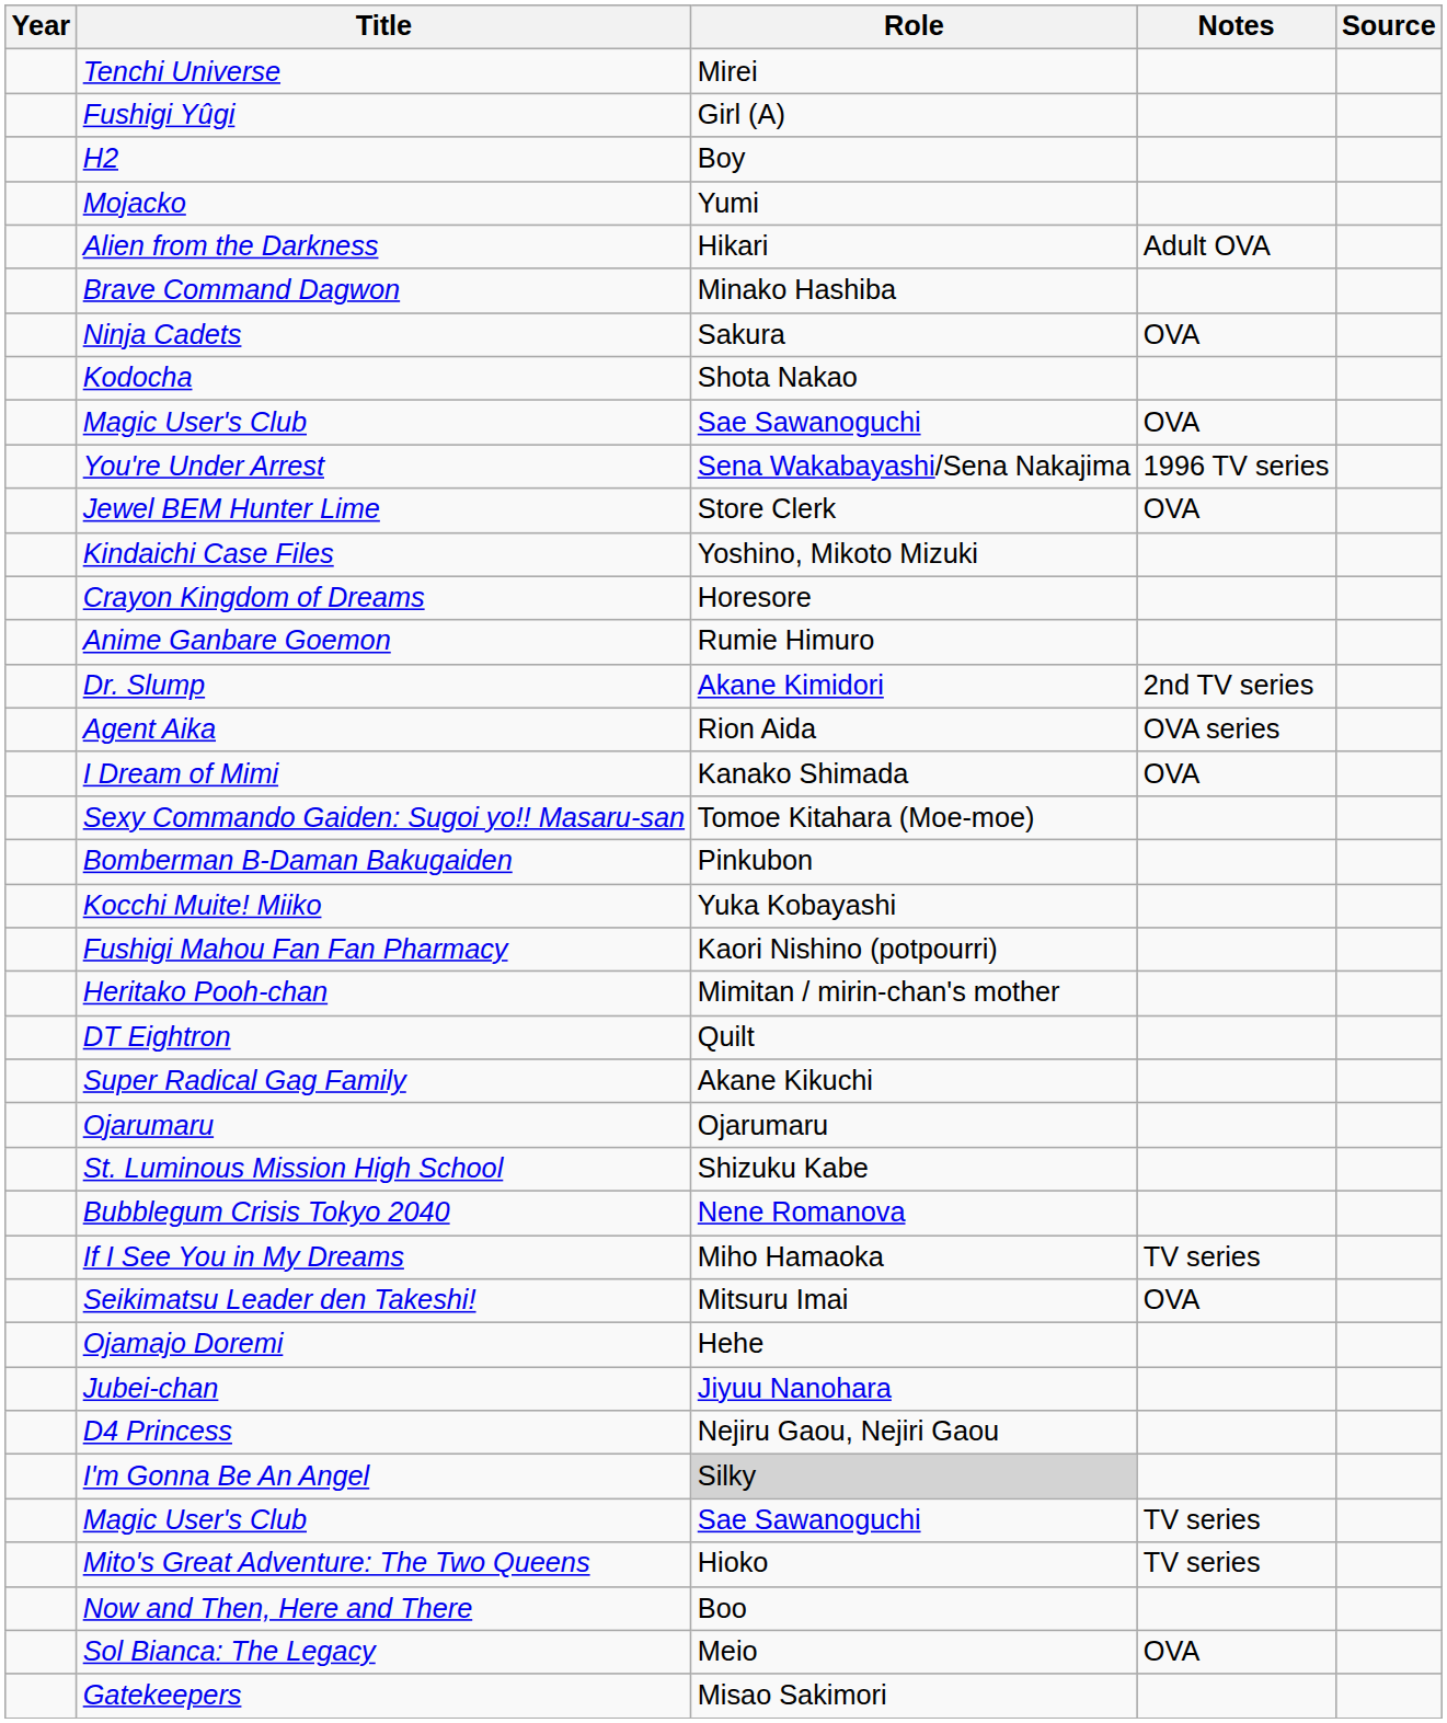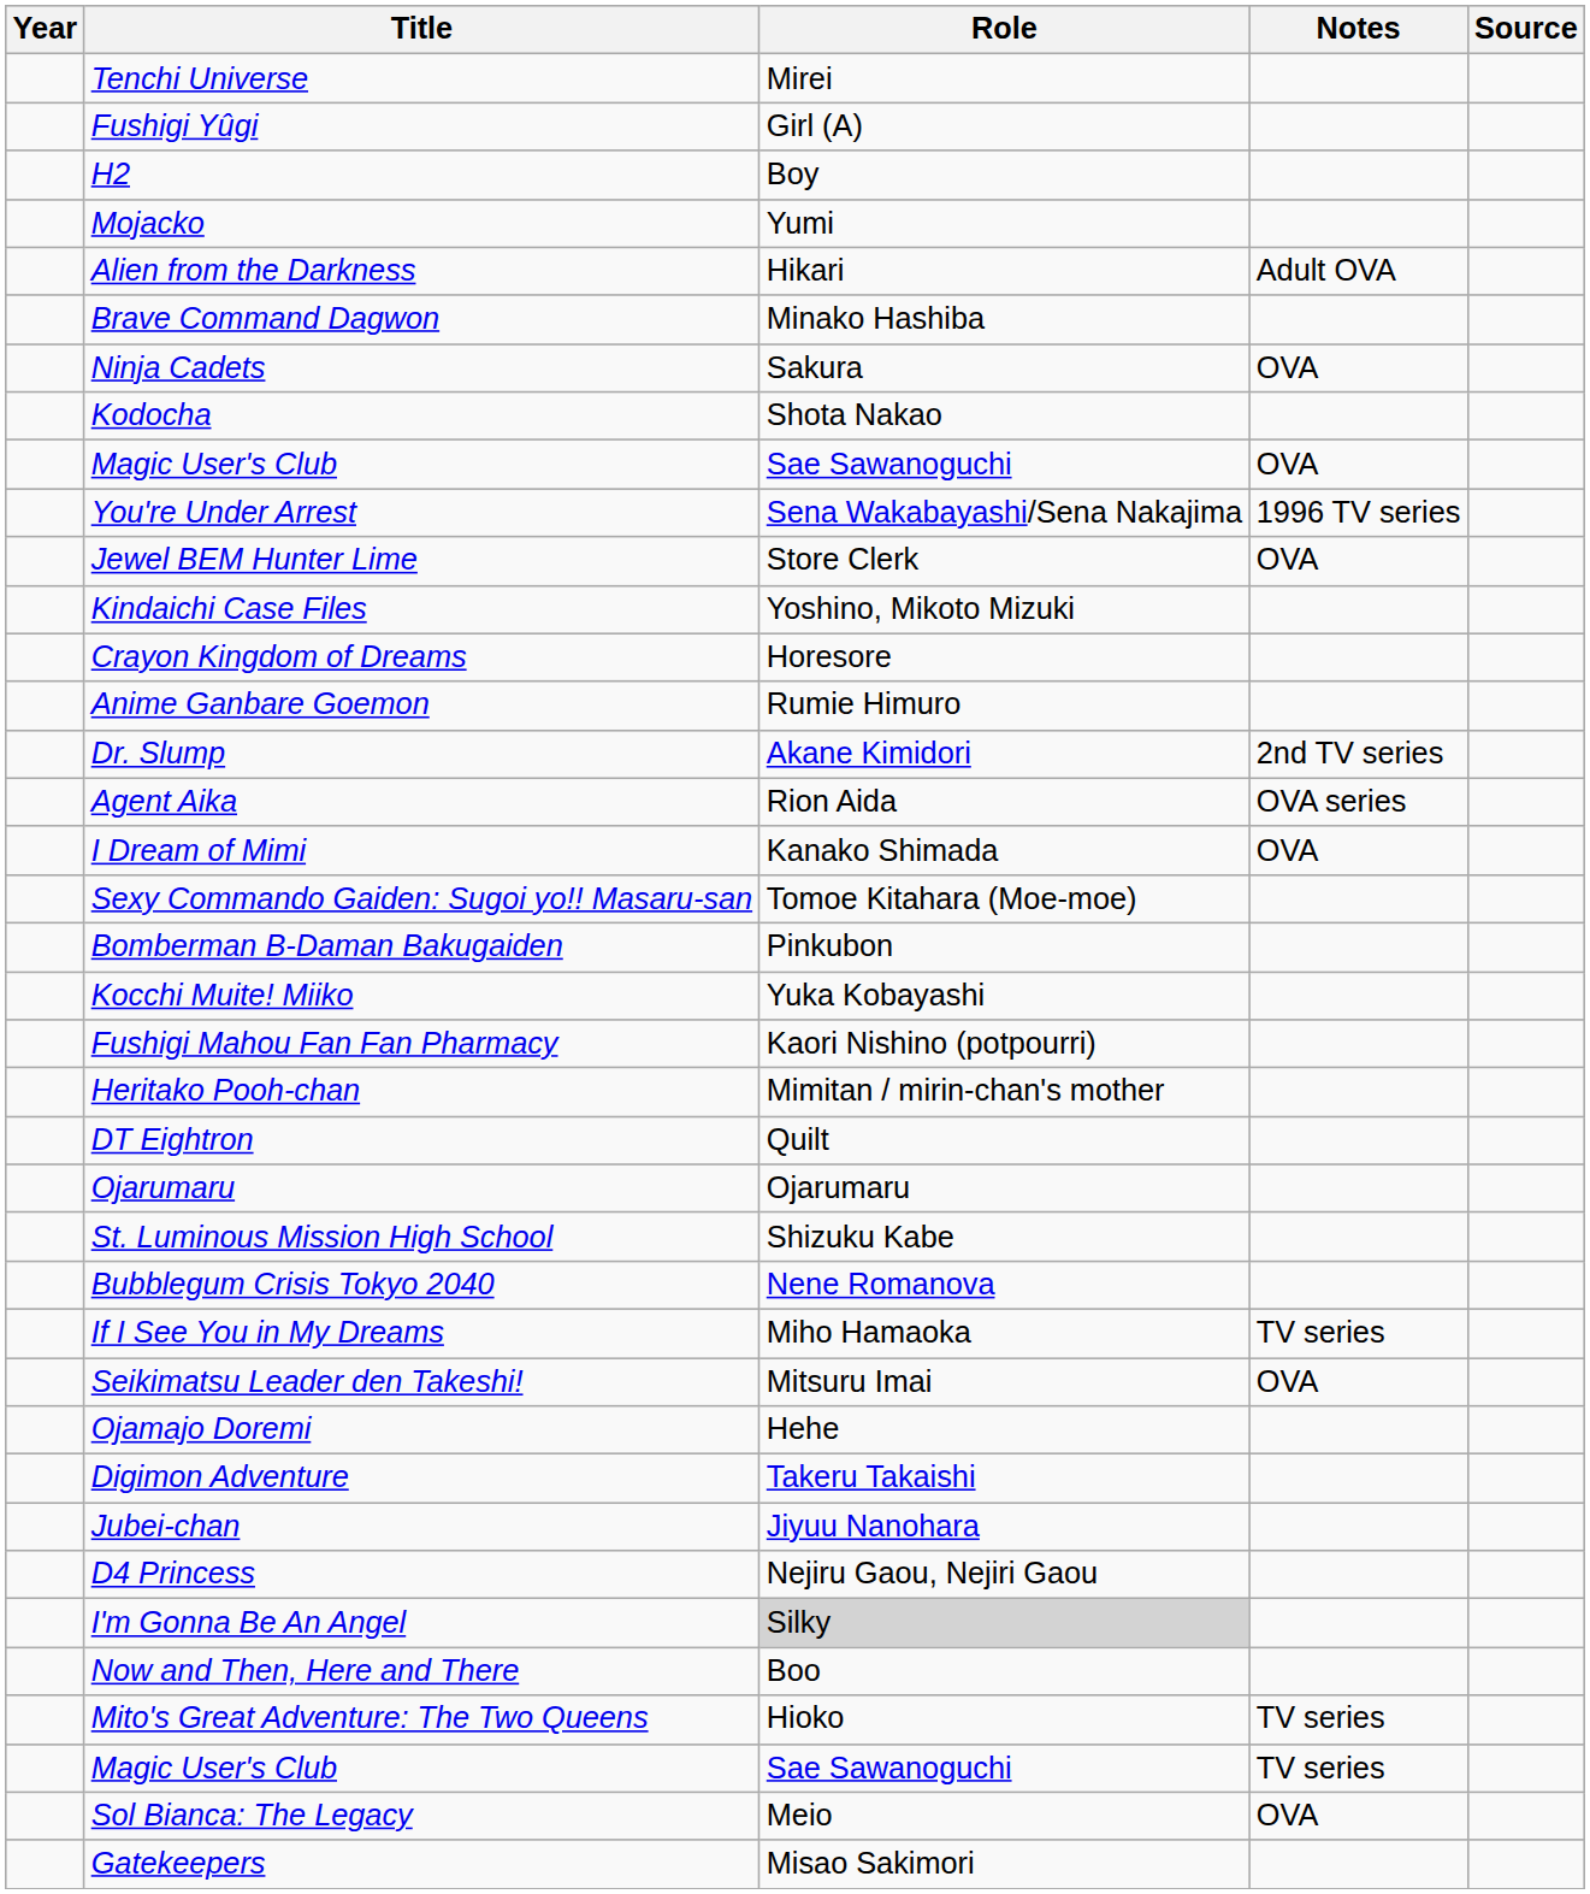- row: Super Radical Gag Family | Akane Kikuchi
+ row: Digimon Adventure | Takeru Takaishi
rows swapped: Magic User's Club / TV series <-> Now and Then, Here and There
